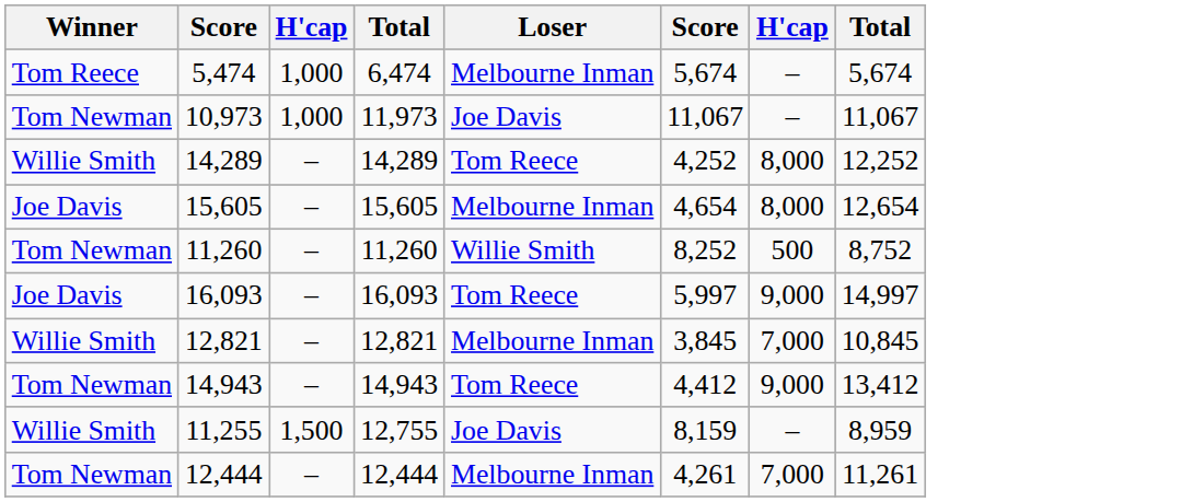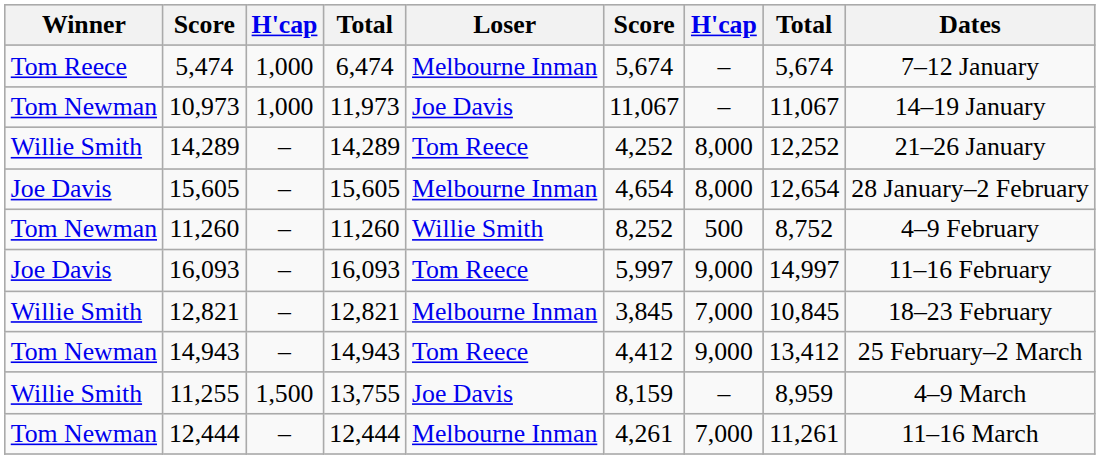+ column: Dates | 7–12 January | 14–19 January | 21–26 January | 28 January–2 February | 4–9 February | 11–16 February | 18–23 February | 25 February–2 March | 4–9 March | 11–16 March
11,255 | column 4: 12,755 -> 13,755
